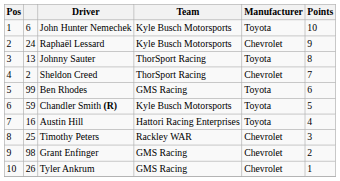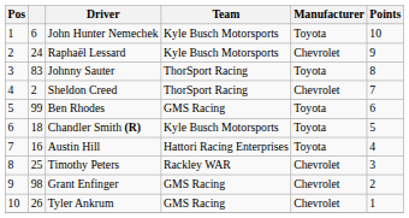Johnny Sauter | column 2: 13 -> 83
Chandler Smith (R) | column 2: 59 -> 18
